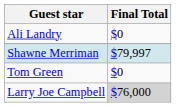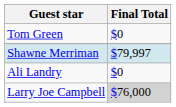rows swapped: Tom Green <-> Ali Landry
